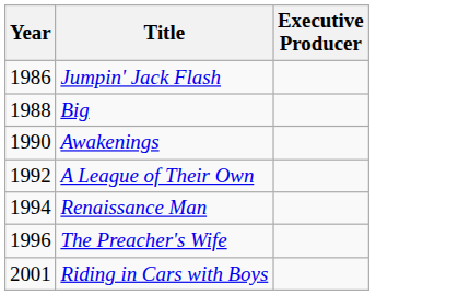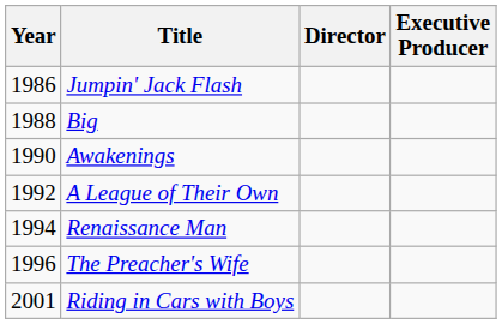+ column: Director
